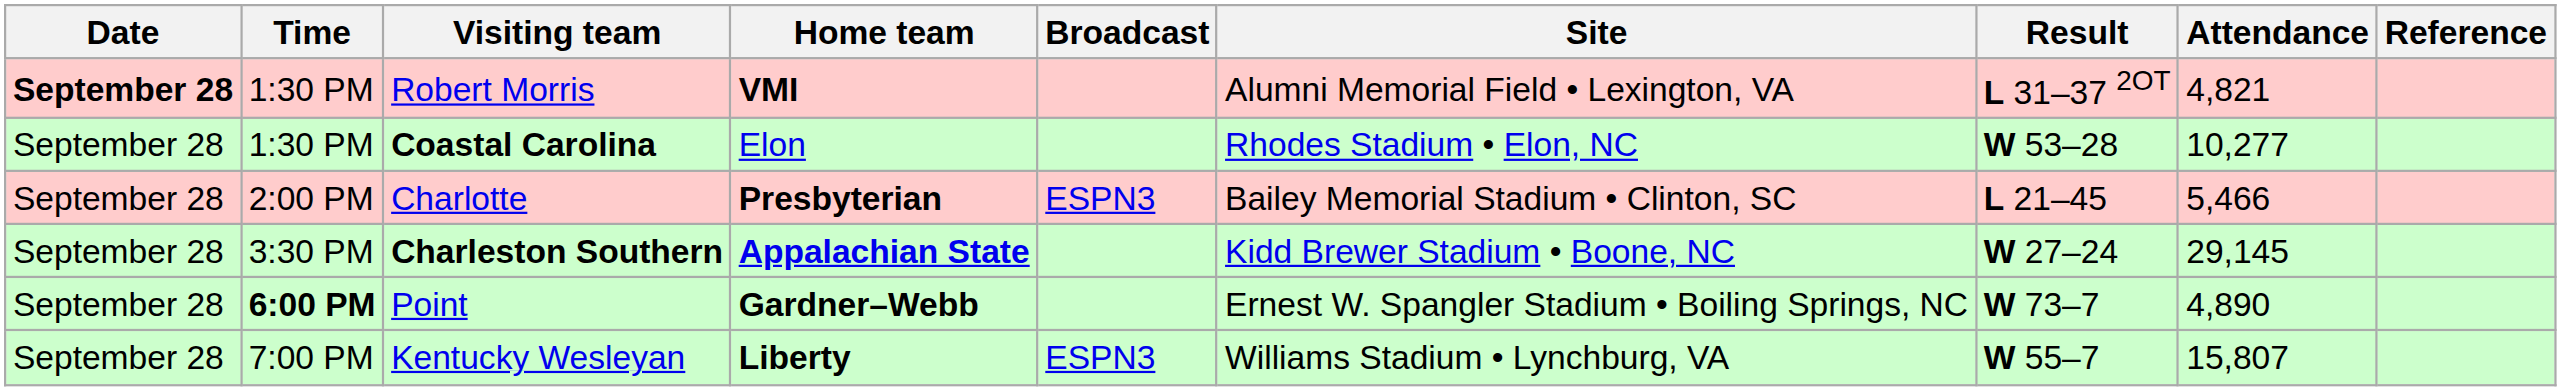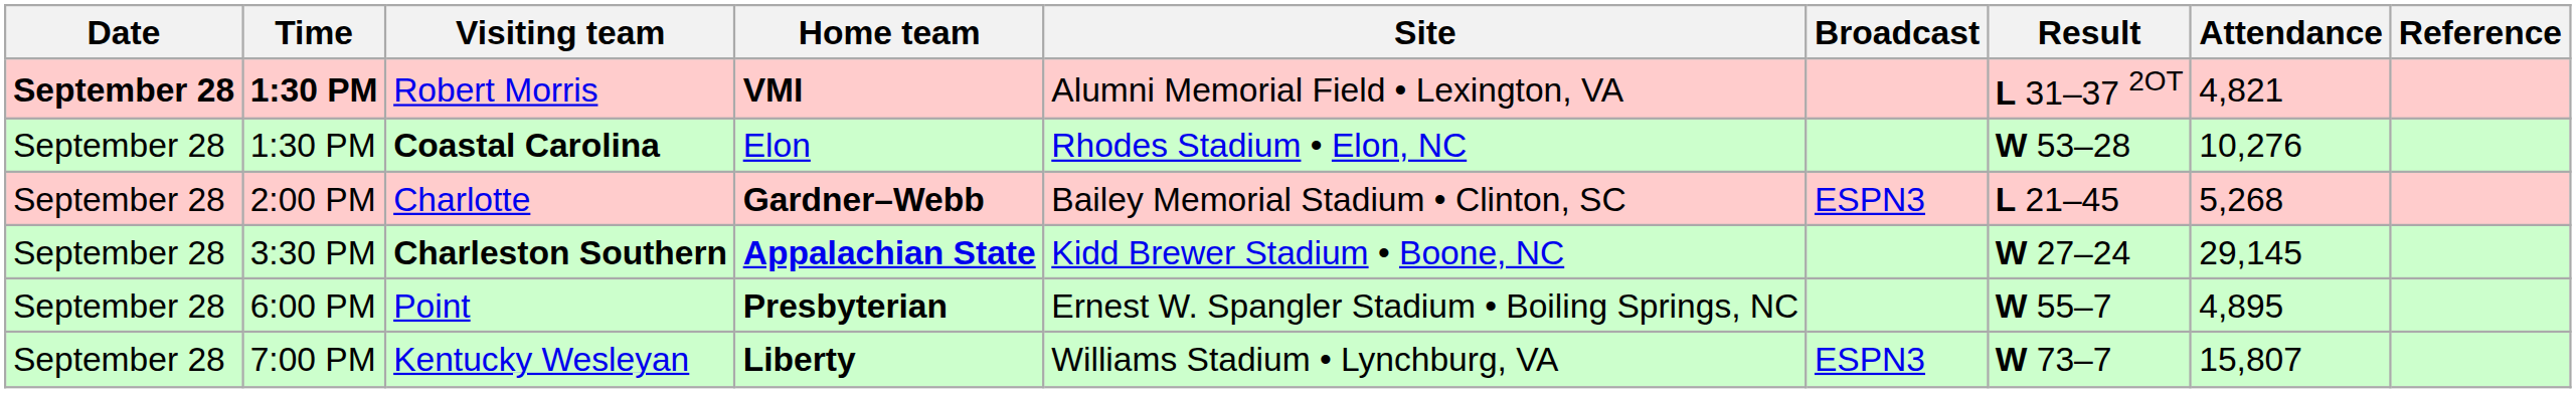columns swapped: Site <-> Broadcast
Robert Morris | Time: normal -> bold
Coastal Carolina | Attendance: 10,277 -> 10,276
Charlotte | Home team: Presbyterian -> Gardner–Webb
Charlotte | Attendance: 5,466 -> 5,268
Point | Time: bold -> normal
Point | Home team: Gardner–Webb -> Presbyterian
Point | Result: W 73–7 -> W 55–7
Point | Attendance: 4,890 -> 4,895
Kentucky Wesleyan | Result: W 55–7 -> W 73–7
